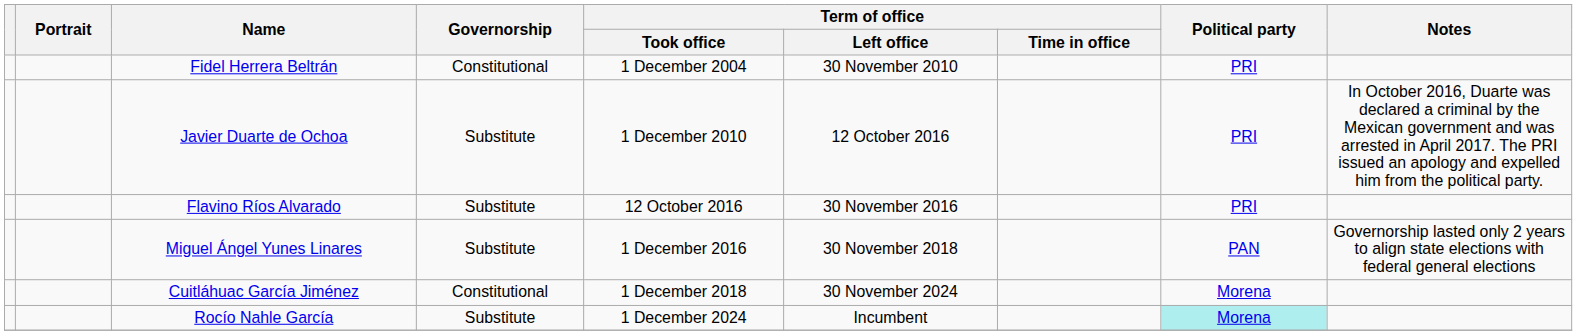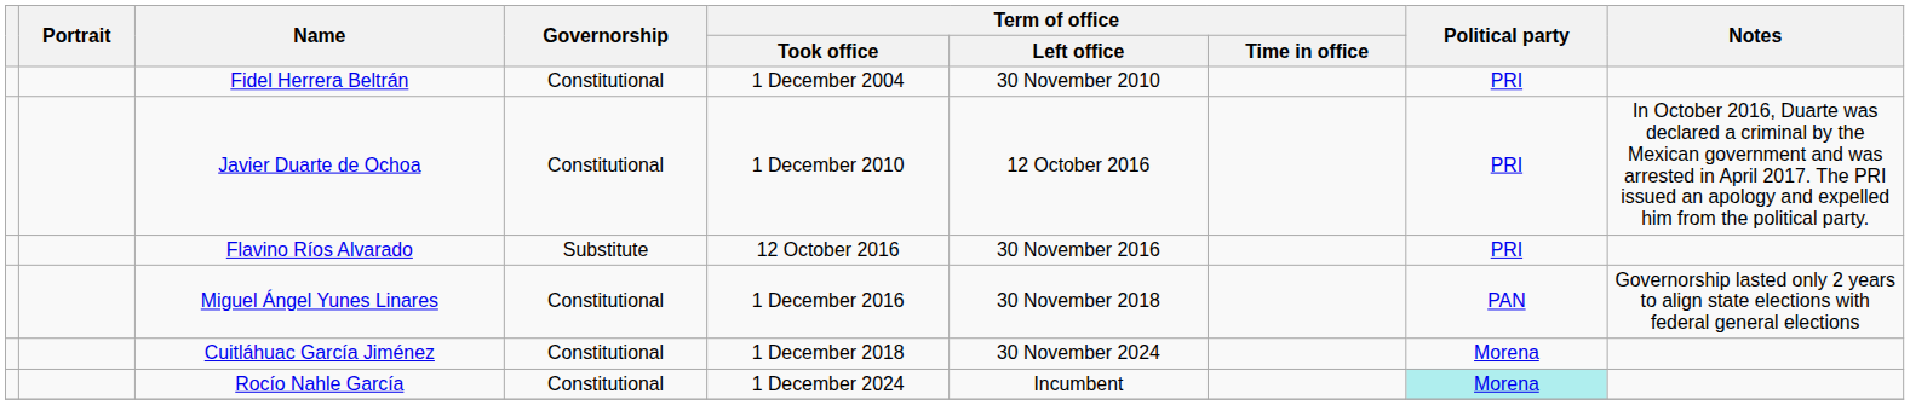Javier Duarte de Ochoa | Governorship: Substitute -> Constitutional
Miguel Ángel Yunes Linares | Governorship: Substitute -> Constitutional
Rocío Nahle García | Governorship: Substitute -> Constitutional
